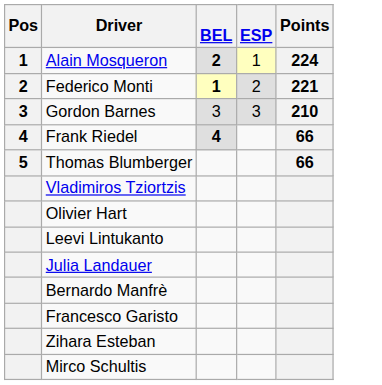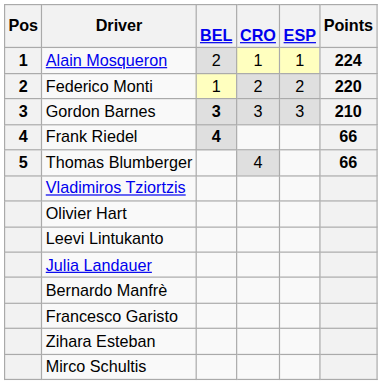+ column: CRO | 1 | 2 | 3 | 4
Alain Mosqueron | BEL: bold -> normal
Federico Monti | BEL: bold -> normal
Federico Monti | Points: 221 -> 220
Gordon Barnes | BEL: normal -> bold
